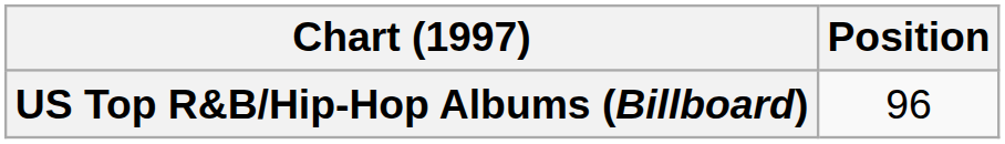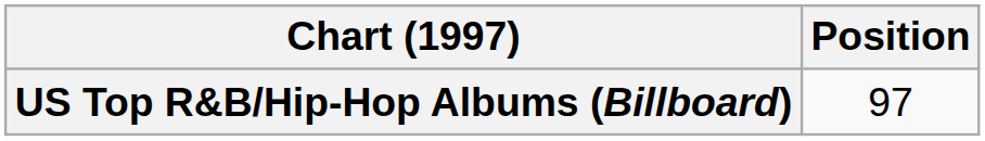US Top R&B/Hip-Hop Albums (Billboard) | Position: 96 -> 97
